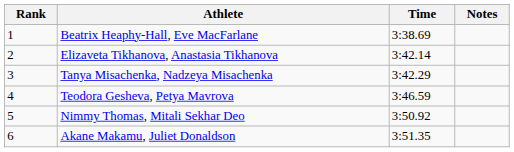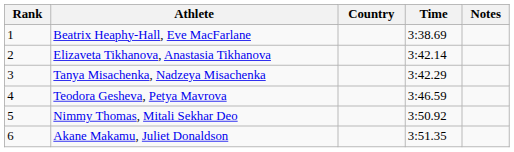+ column: Country
